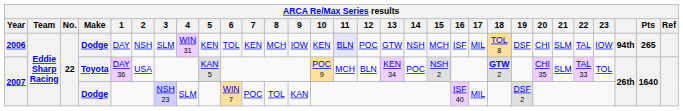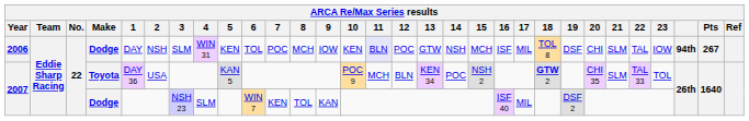2006 | 7: KEN -> POC
2006 | Pts: 265 -> 267
2007 / Dodge | 7: POC -> KEN
